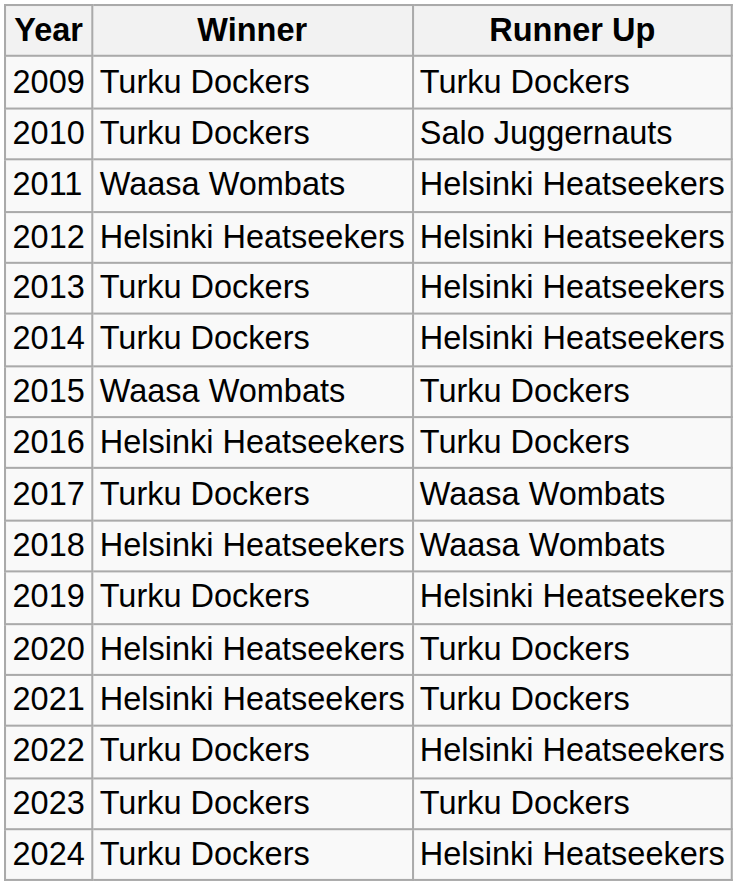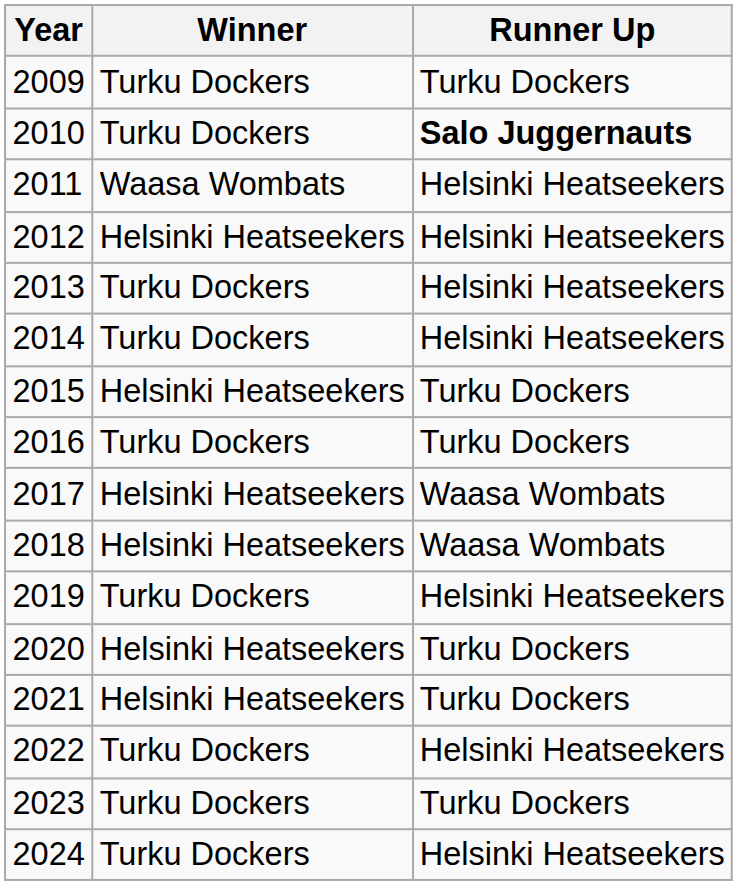2010 | Runner Up: normal -> bold
2015 | Winner: Waasa Wombats -> Helsinki Heatseekers
2016 | Winner: Helsinki Heatseekers -> Turku Dockers
2017 | Winner: Turku Dockers -> Helsinki Heatseekers
